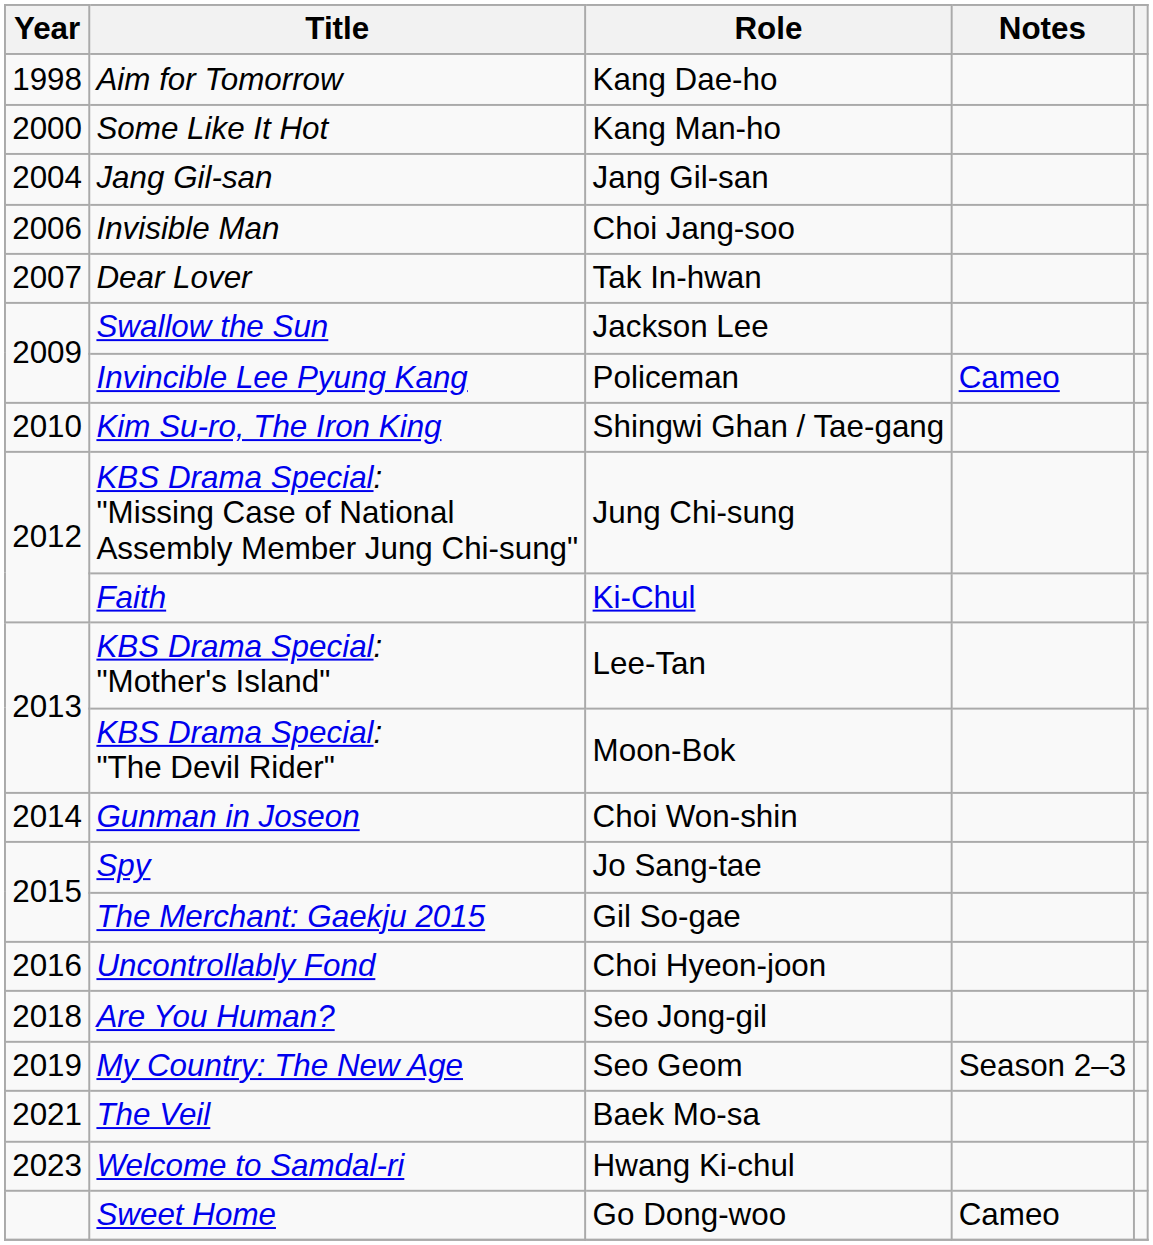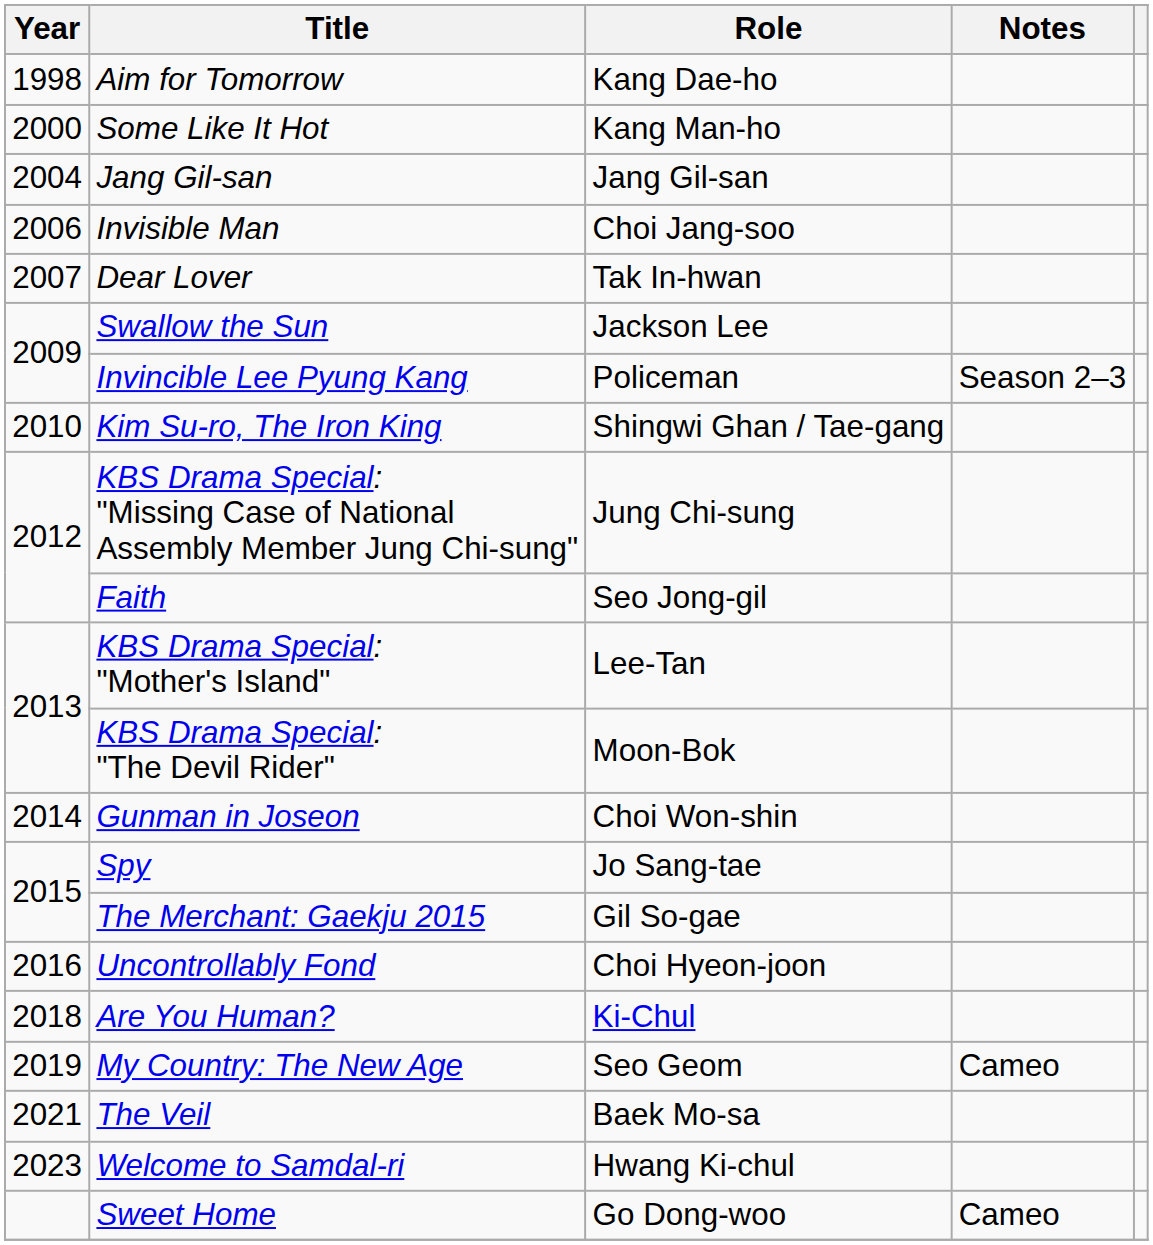Invincible Lee Pyung Kang | Notes: Cameo -> Season 2–3
Faith | Role: Ki-Chul -> Seo Jong-gil
Are You Human? | Role: Seo Jong-gil -> Ki-Chul
My Country: The New Age | Notes: Season 2–3 -> Cameo
